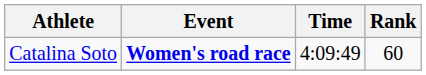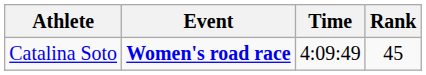Catalina Soto | Rank: 60 -> 45
